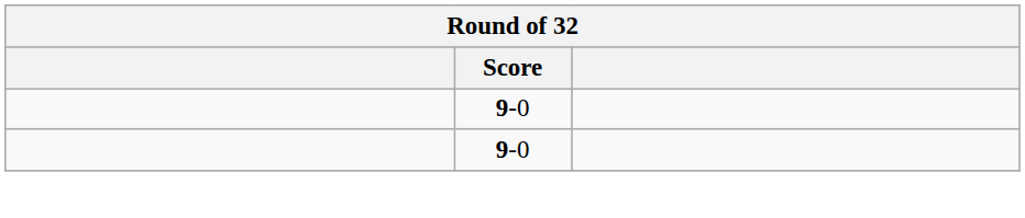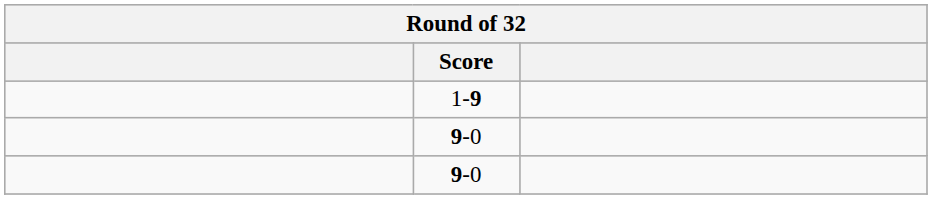+ row: 1-9
